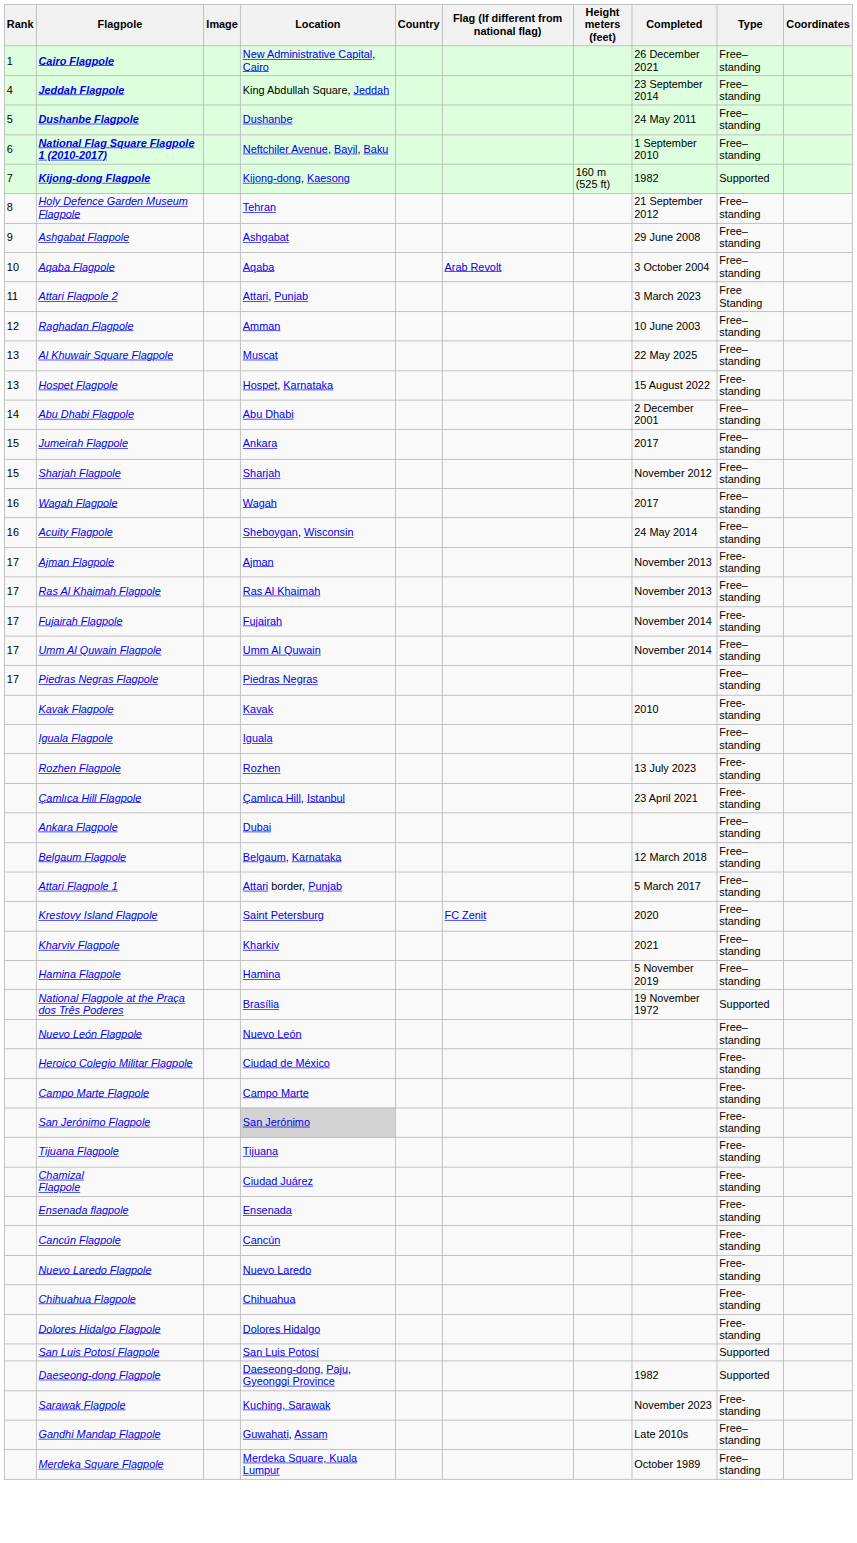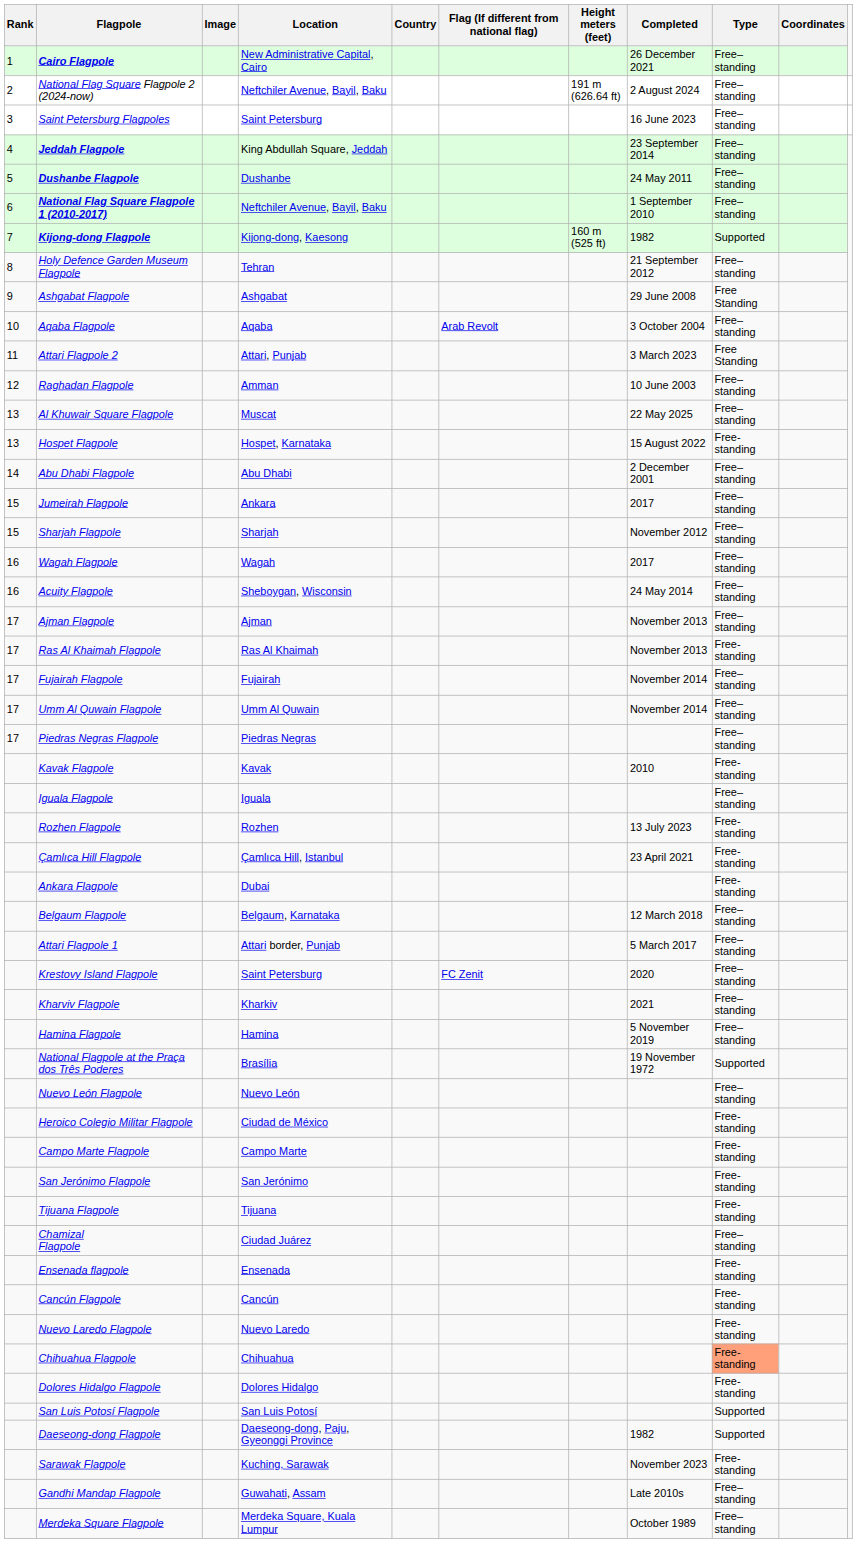+ row: 2 | National Flag Square Flagpole 2 (2024-now) | Neftchiler Avenue, Bayil, Baku | 191 m (626.64 ft) | 2 August 2024 | Free–standing
+ row: 3 | Saint Petersburg Flagpoles | Saint Petersburg | 16 June 2023 | Free–standing
Ashgabat Flagpole | Type: Free–standing -> Free Standing
Ajman Flagpole | Type: Free-standing -> Free–standing
Ras Al Khaimah Flagpole | Type: Free–standing -> Free-standing
Fujairah Flagpole | Type: Free-standing -> Free–standing
Ankara Flagpole | Type: Free–standing -> Free-standing
San Jerónimo Flagpole | Location: lightgrey background -> no background
Chamizal Flagpole | Type: Free-standing -> Free–standing
Chihuahua Flagpole | Type: no background -> lightsalmon background
